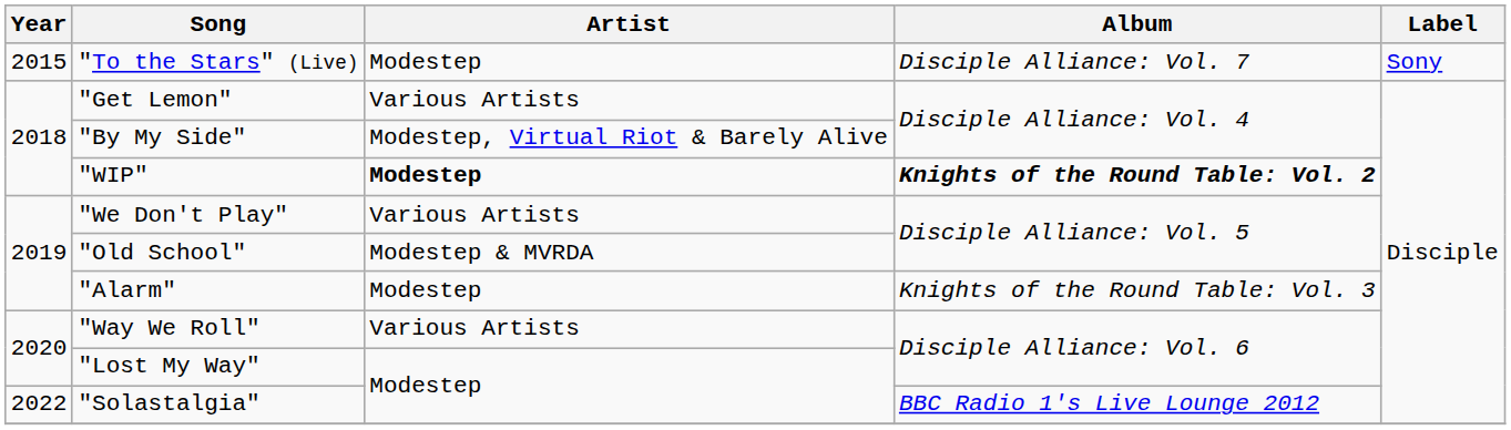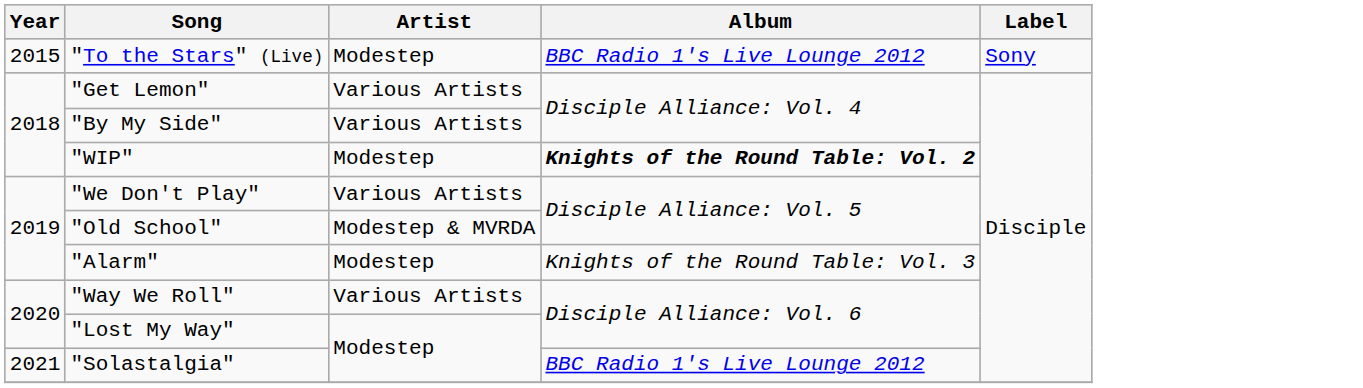"To the Stars" (Live) | Album: Disciple Alliance: Vol. 7 -> BBC Radio 1's Live Lounge 2012
"By My Side" | Artist: Modestep, Virtual Riot & Barely Alive -> Various Artists
"WIP" | Artist: bold -> normal
"Solastalgia" | Year: 2022 -> 2021
